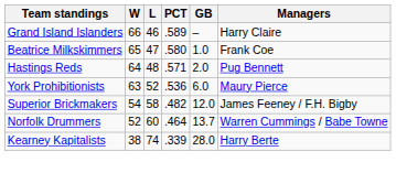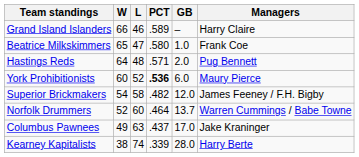York Prohibitionists | W: 63 -> 60
York Prohibitionists | PCT: normal -> bold
+ row: Columbus Pawnees | 49 | 63 | .437 | 17.0 | Jake Kraninger
